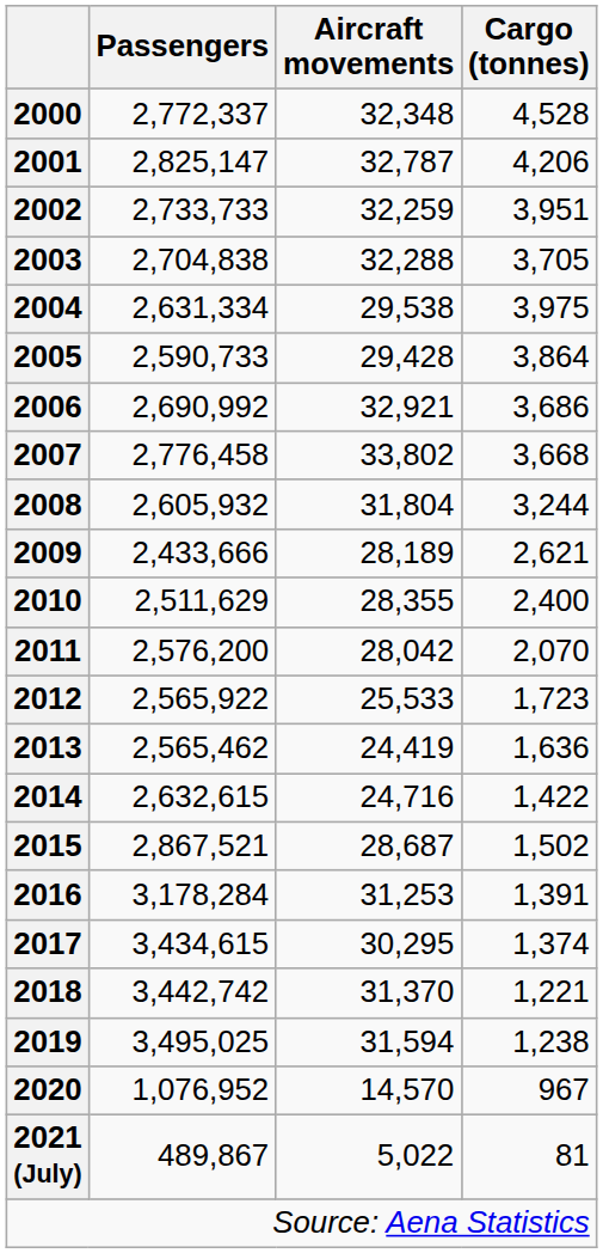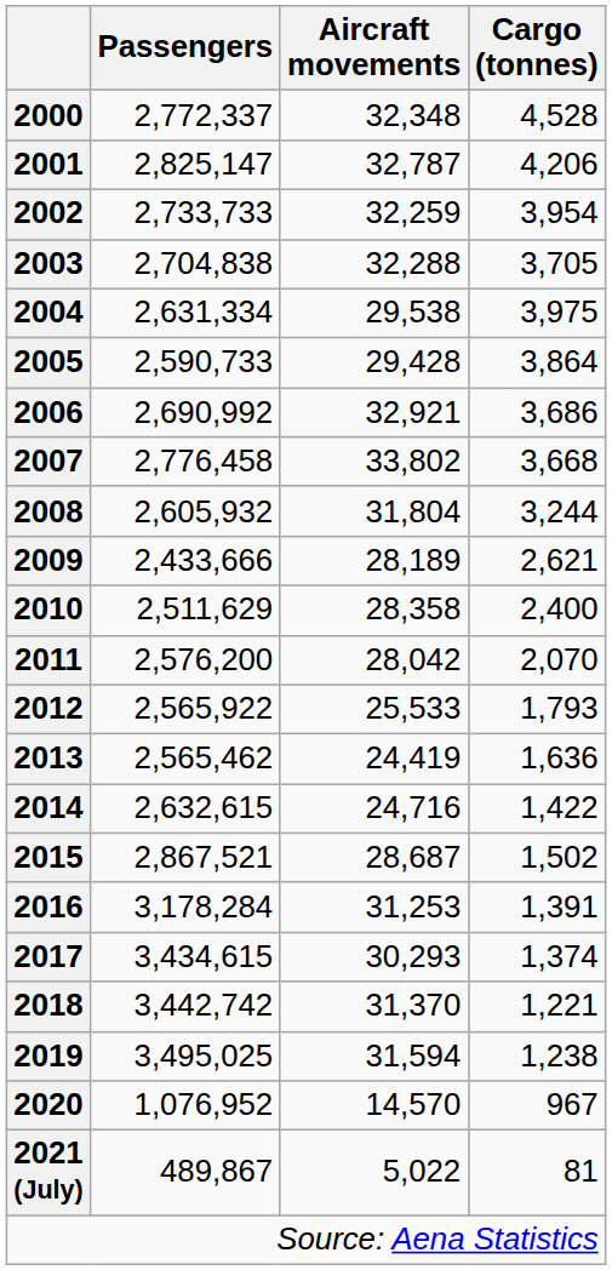2002 | Cargo (tonnes): 3,951 -> 3,954
2010 | Aircraft movements: 28,355 -> 28,358
2012 | Cargo (tonnes): 1,723 -> 1,793
2017 | Aircraft movements: 30,295 -> 30,293
